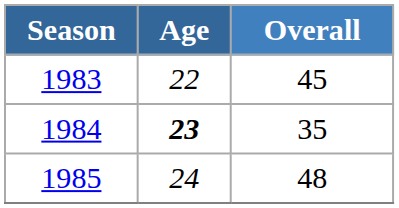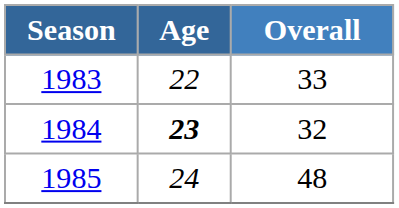1983 | Overall: 45 -> 33
1984 | Overall: 35 -> 32
